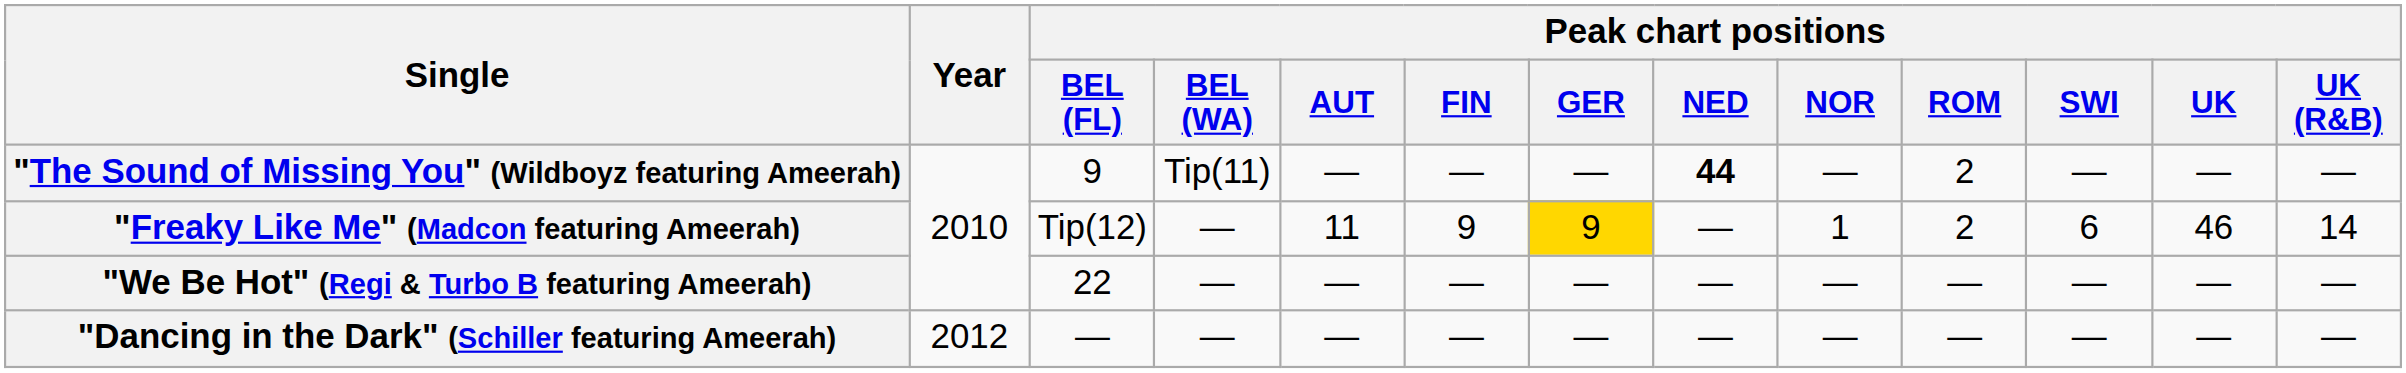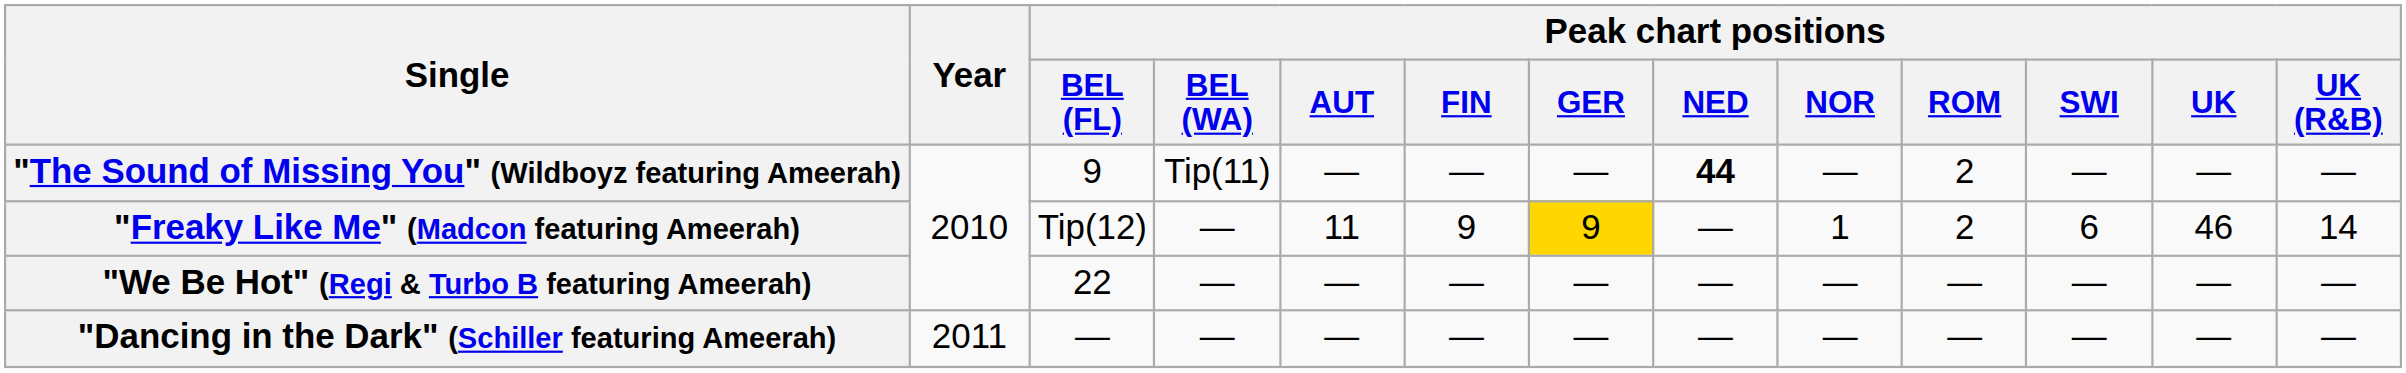"Dancing in the Dark" (Schiller featuring Ameerah) | Year: 2012 -> 2011
